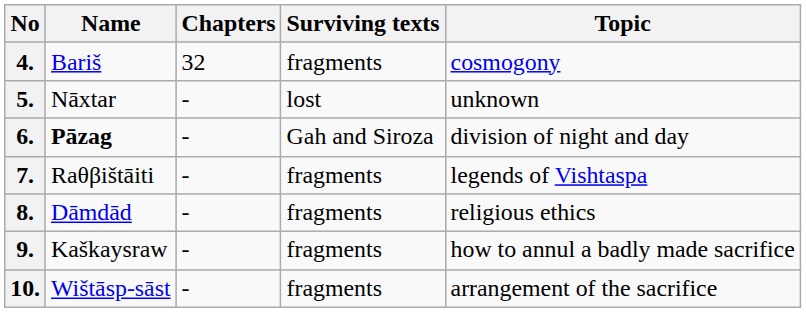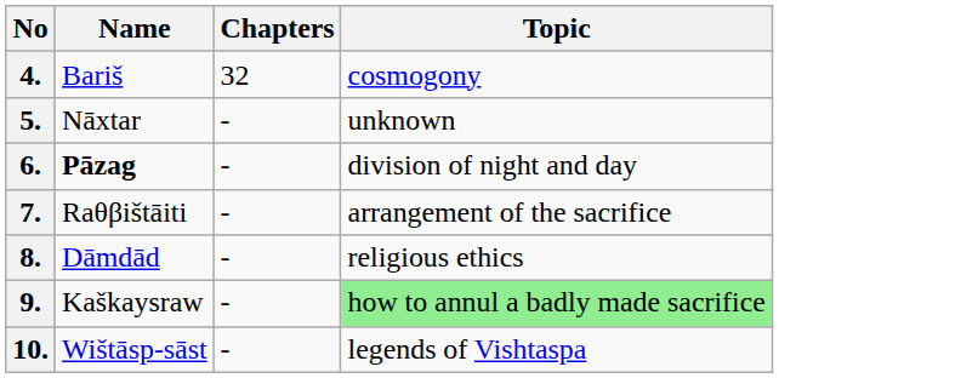- column: Surviving texts | fragments | lost | Gah and Siroza | fragments | fragments | fragments | fragments
7. | Topic: legends of Vishtaspa -> arrangement of the sacrifice
9. | Topic: no background -> lightgreen background
10. | Topic: arrangement of the sacrifice -> legends of Vishtaspa
